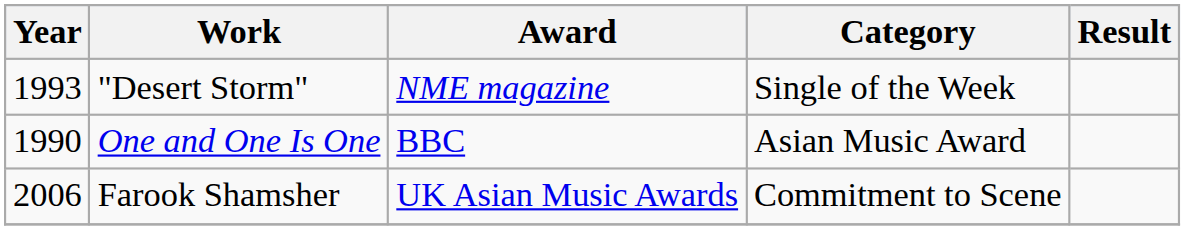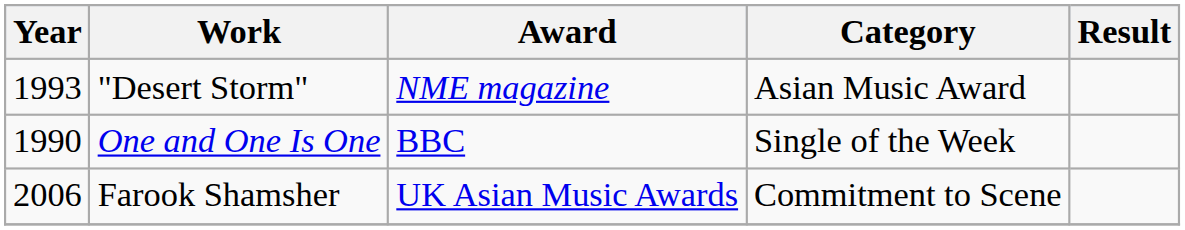"Desert Storm" | Category: Single of the Week -> Asian Music Award
One and One Is One | Category: Asian Music Award -> Single of the Week
